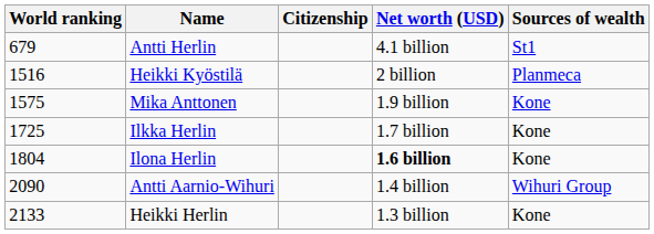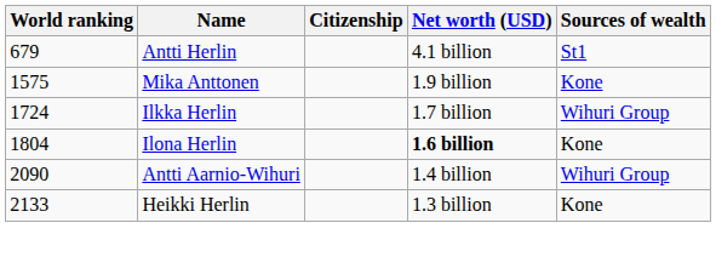- row: 1516 | Heikki Kyöstilä | 2 billion | Planmeca
Ilkka Herlin | World ranking: 1725 -> 1724
Ilkka Herlin | Sources of wealth: Kone -> Wihuri Group
